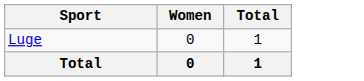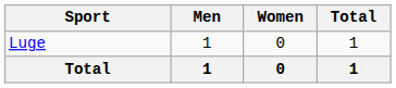+ column: Men | 1 | 1
